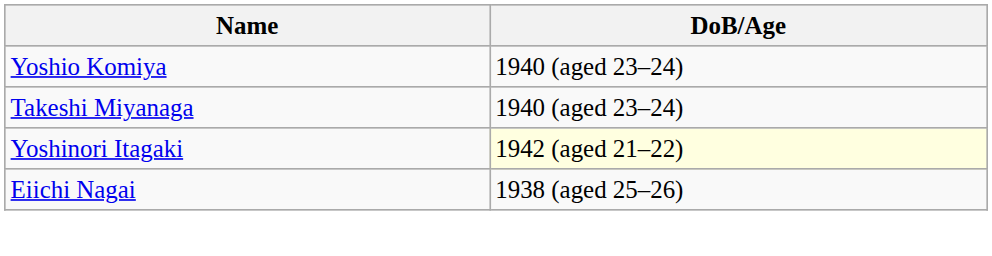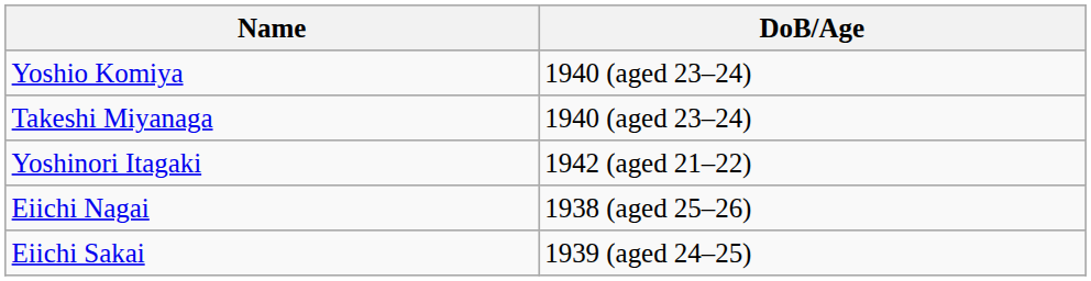Yoshinori Itagaki | DoB/Age: lightyellow background -> no background
+ row: Eiichi Sakai | 1939 (aged 24–25)
